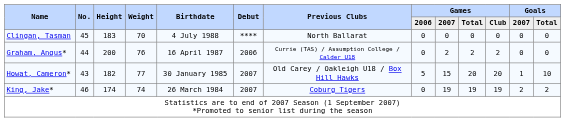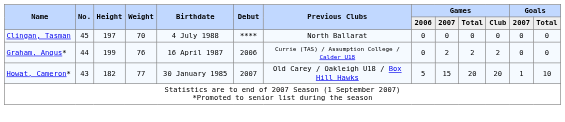Clingan, Tasman | Height: 183 -> 197
Graham, Angus* | Height: 200 -> 199
- row: King, Jake* | 46 | 174 | 74 | 26 March 1984 | 2007 | Coburg Tigers | 0 | 19 | 19 | 19 | 2 | 2
